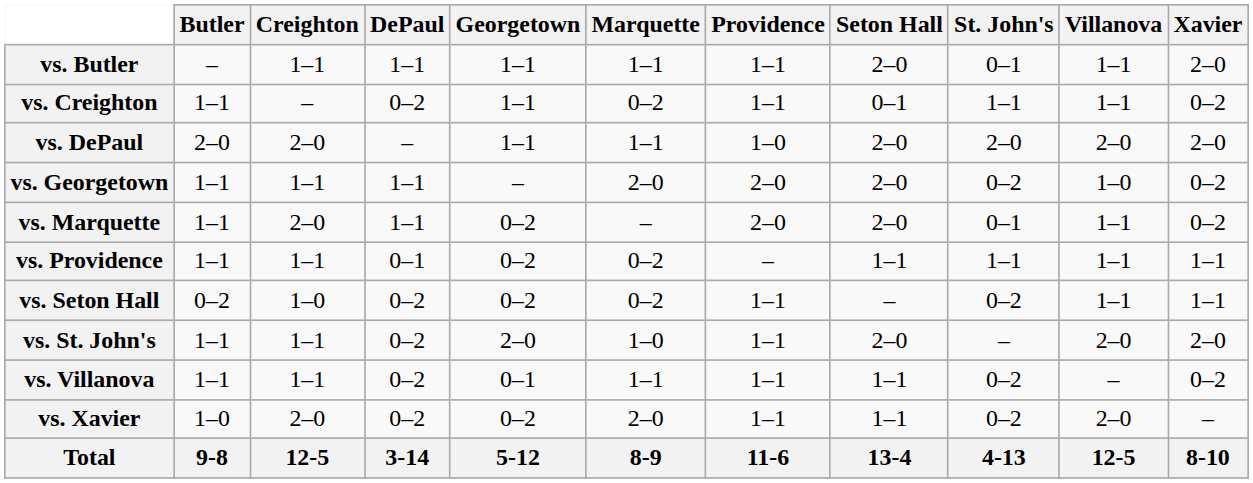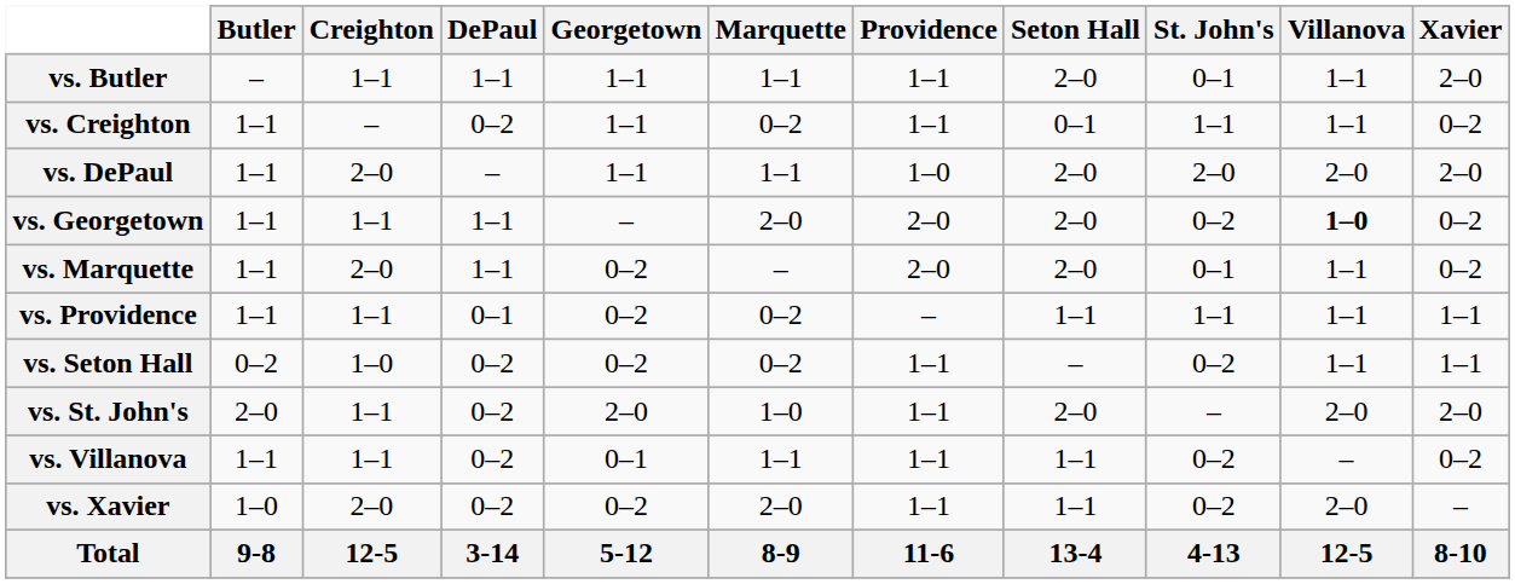vs. DePaul | Butler: 2–0 -> 1–1
vs. Georgetown | Villanova: normal -> bold
vs. St. John's | Butler: 1–1 -> 2–0
